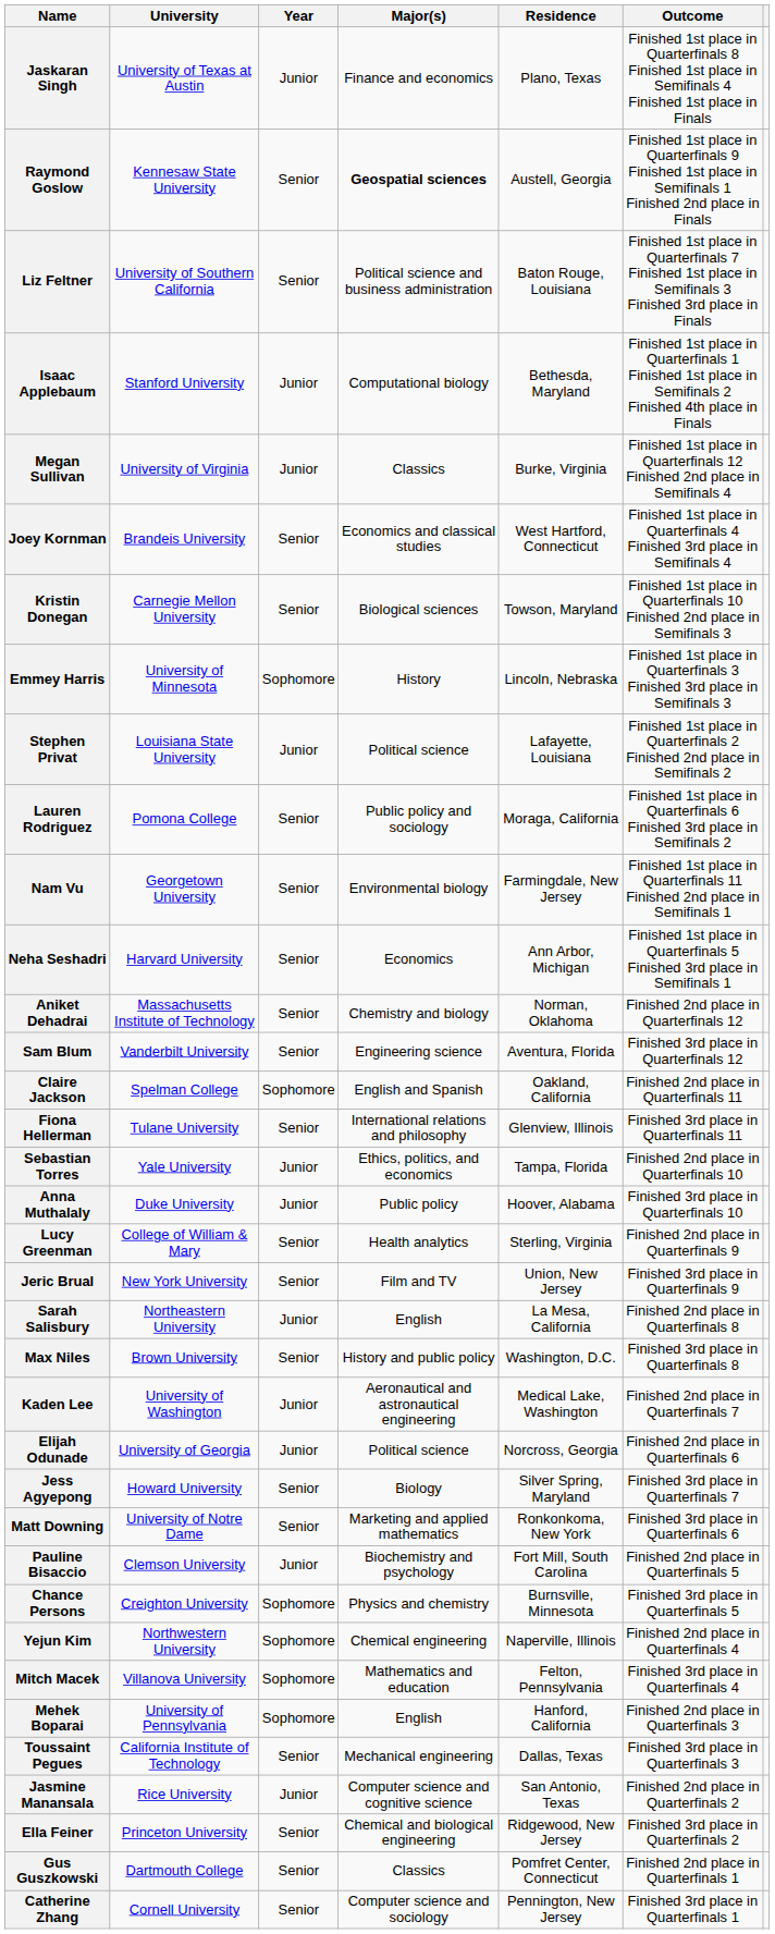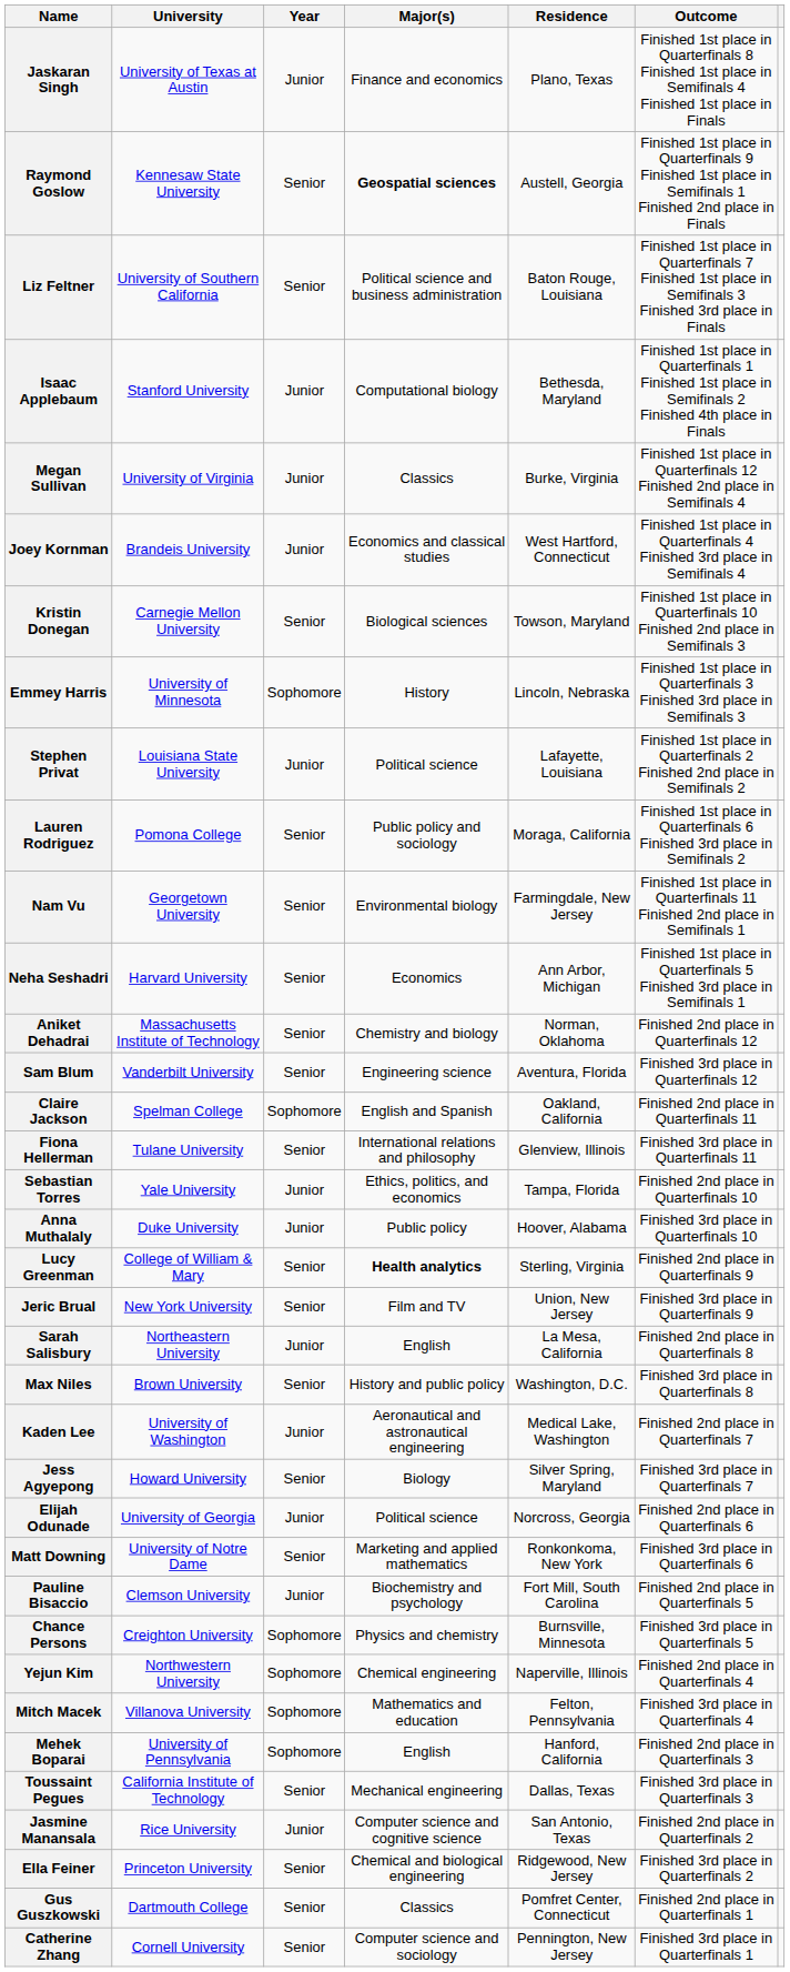Joey Kornman | Year: Senior -> Junior
Lucy Greenman | Major(s): normal -> bold
rows swapped: Jess Agyepong <-> Elijah Odunade
